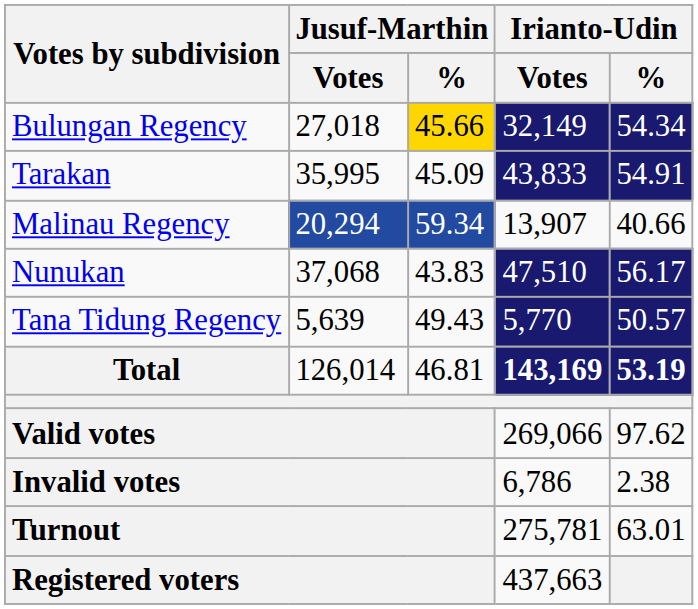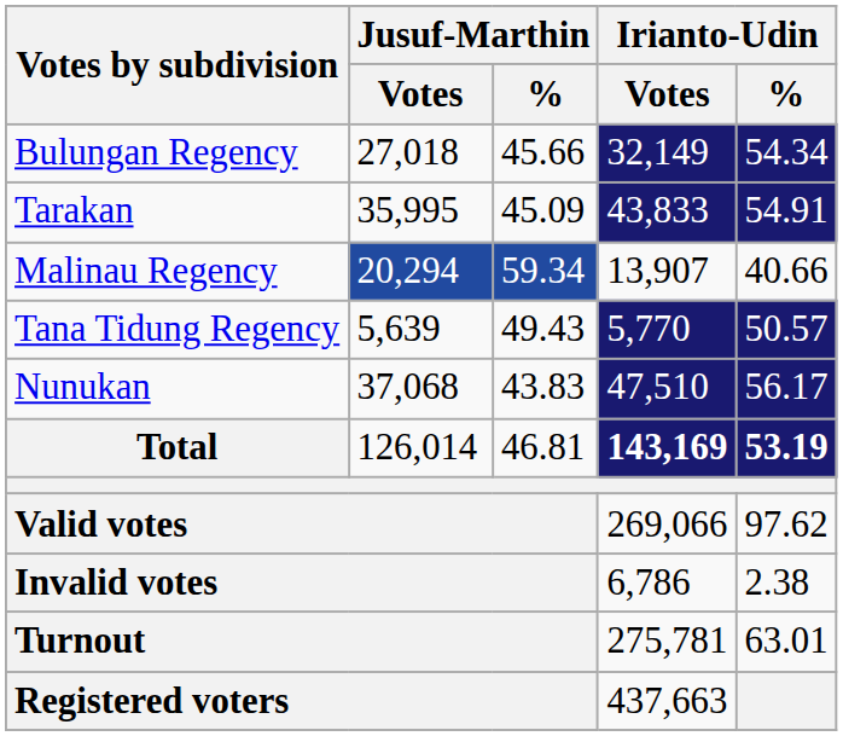Bulungan Regency | Jusuf-Marthin / %: gold background -> no background
rows swapped: Nunukan <-> Tana Tidung Regency
